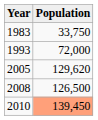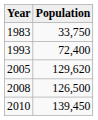1993 | Population: 72,000 -> 72,400
2010 | Population: lightsalmon background -> no background
